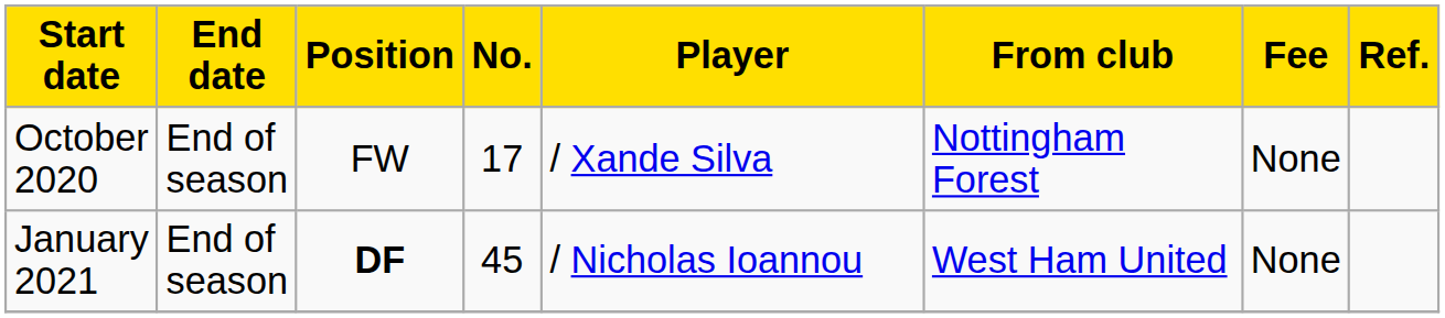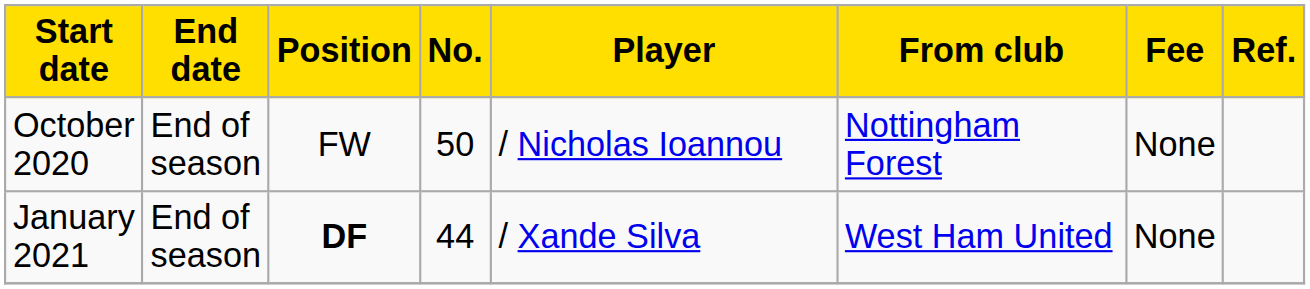October 2020 | No.: 17 -> 50
October 2020 | Player: / Xande Silva -> / Nicholas Ioannou
January 2021 | No.: 45 -> 44
January 2021 | Player: / Nicholas Ioannou -> / Xande Silva
